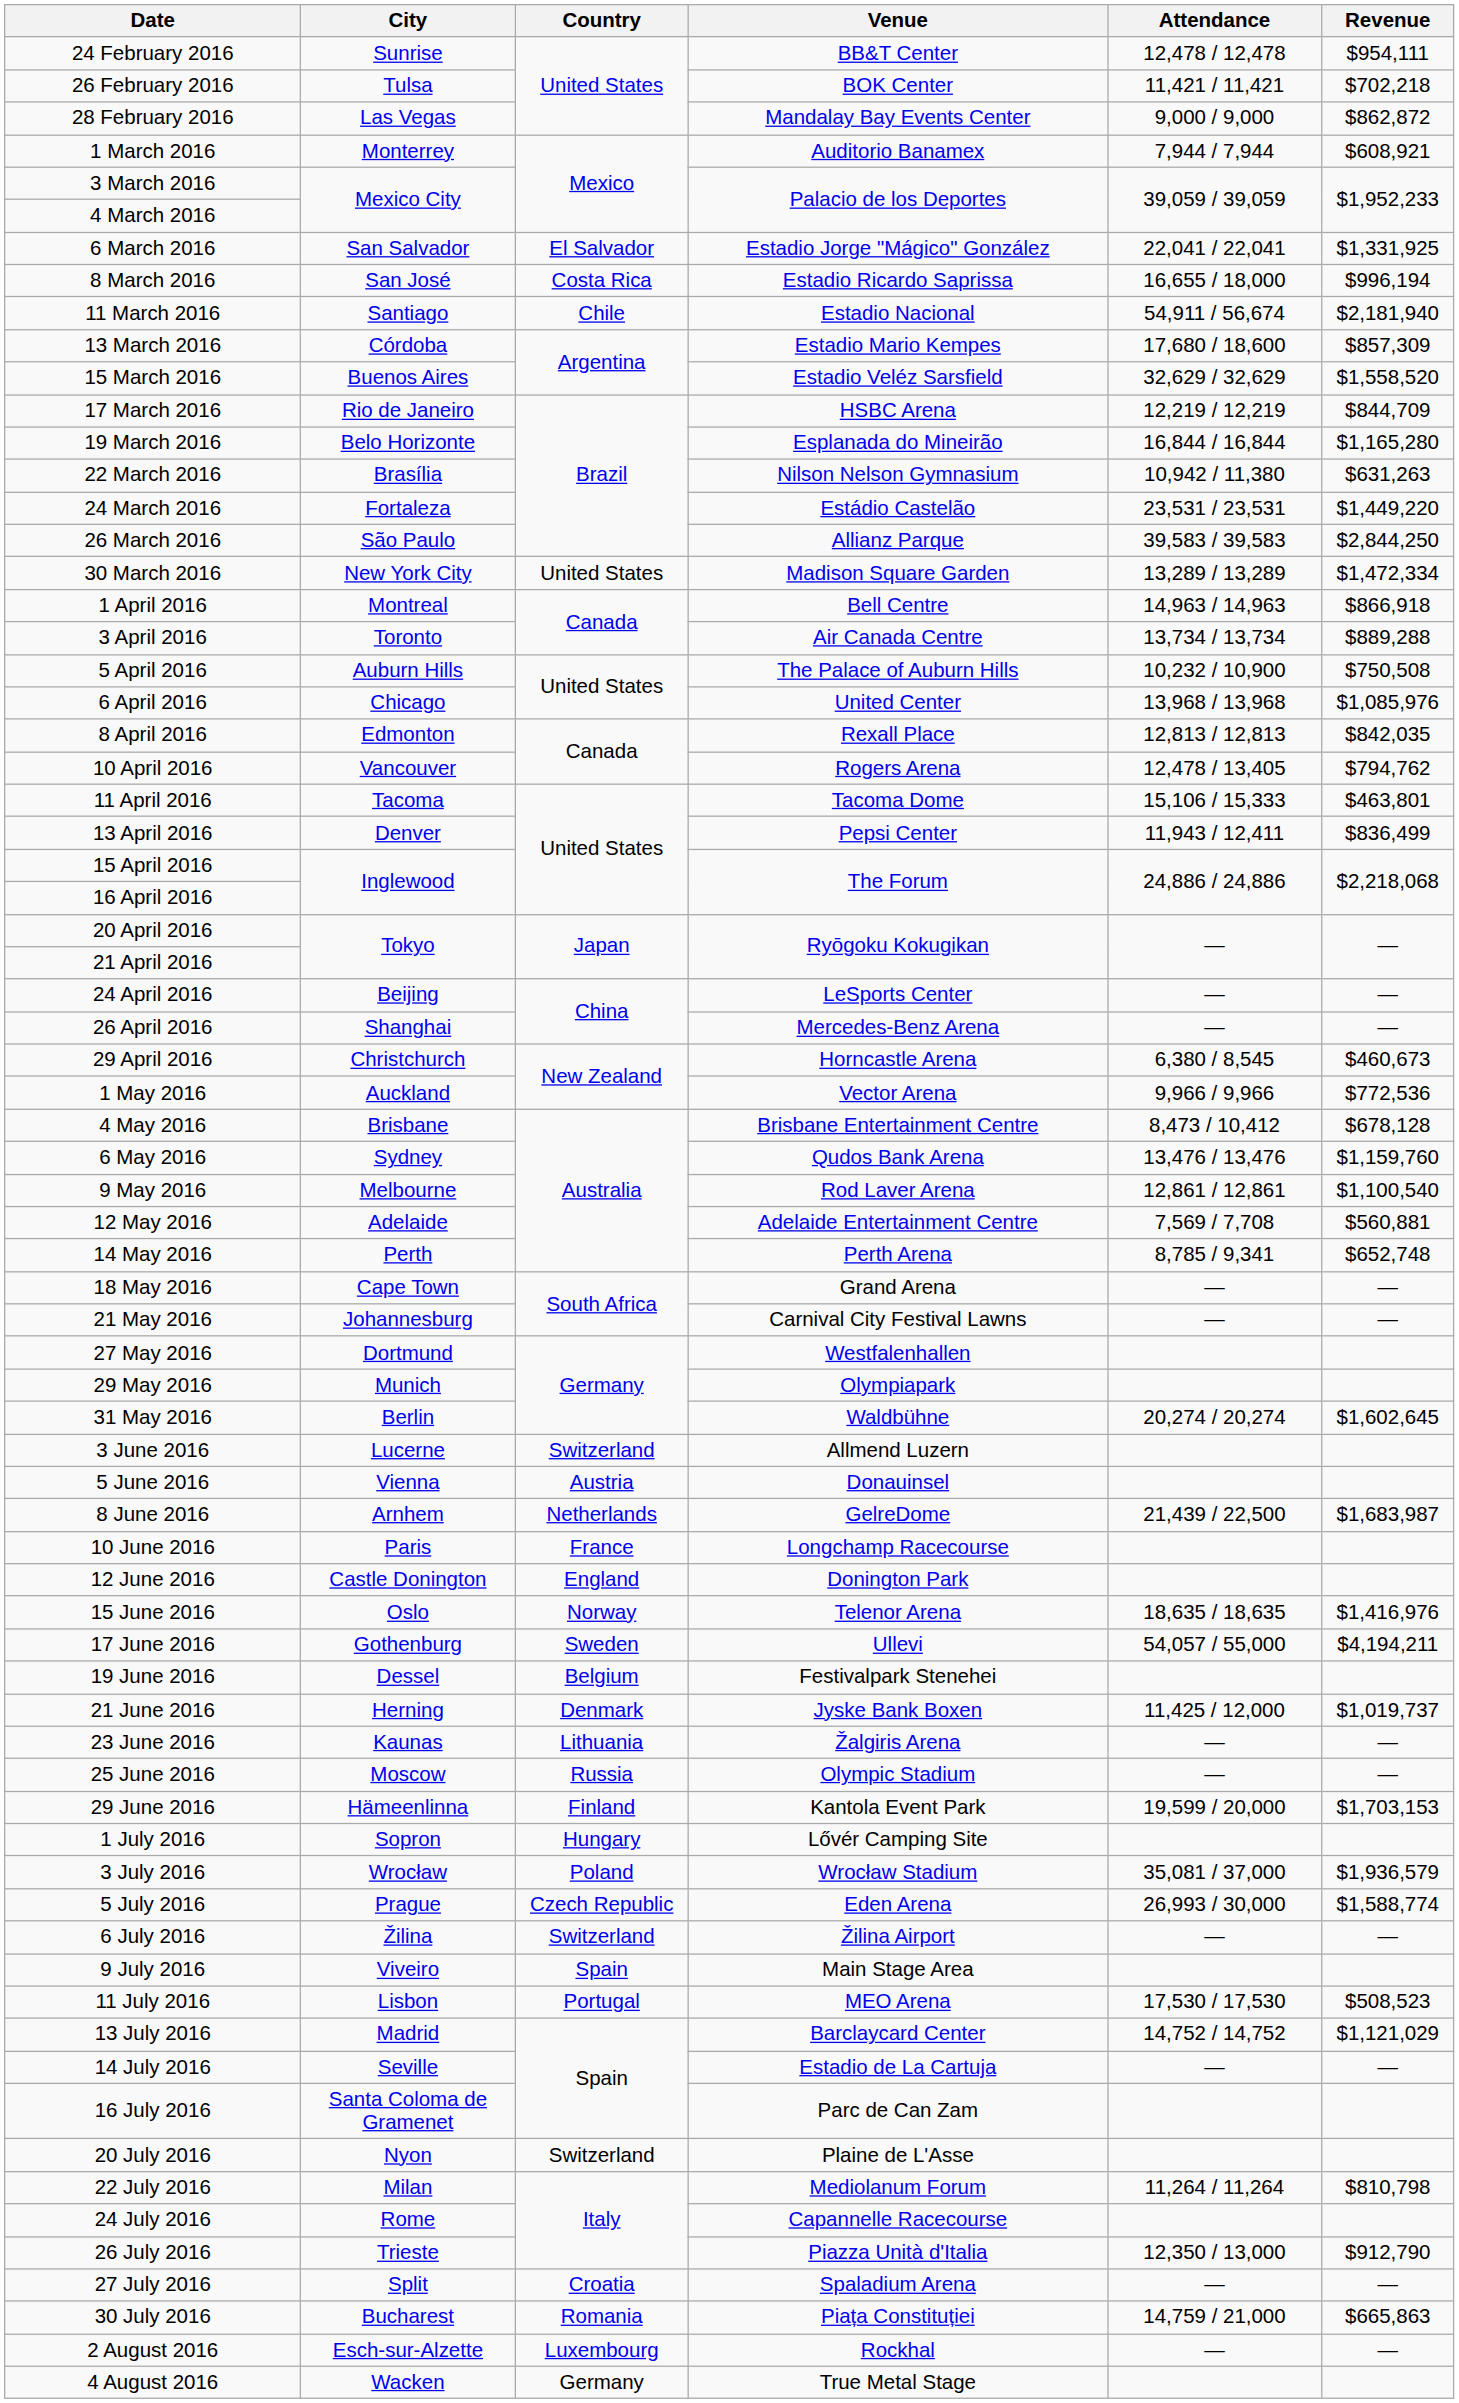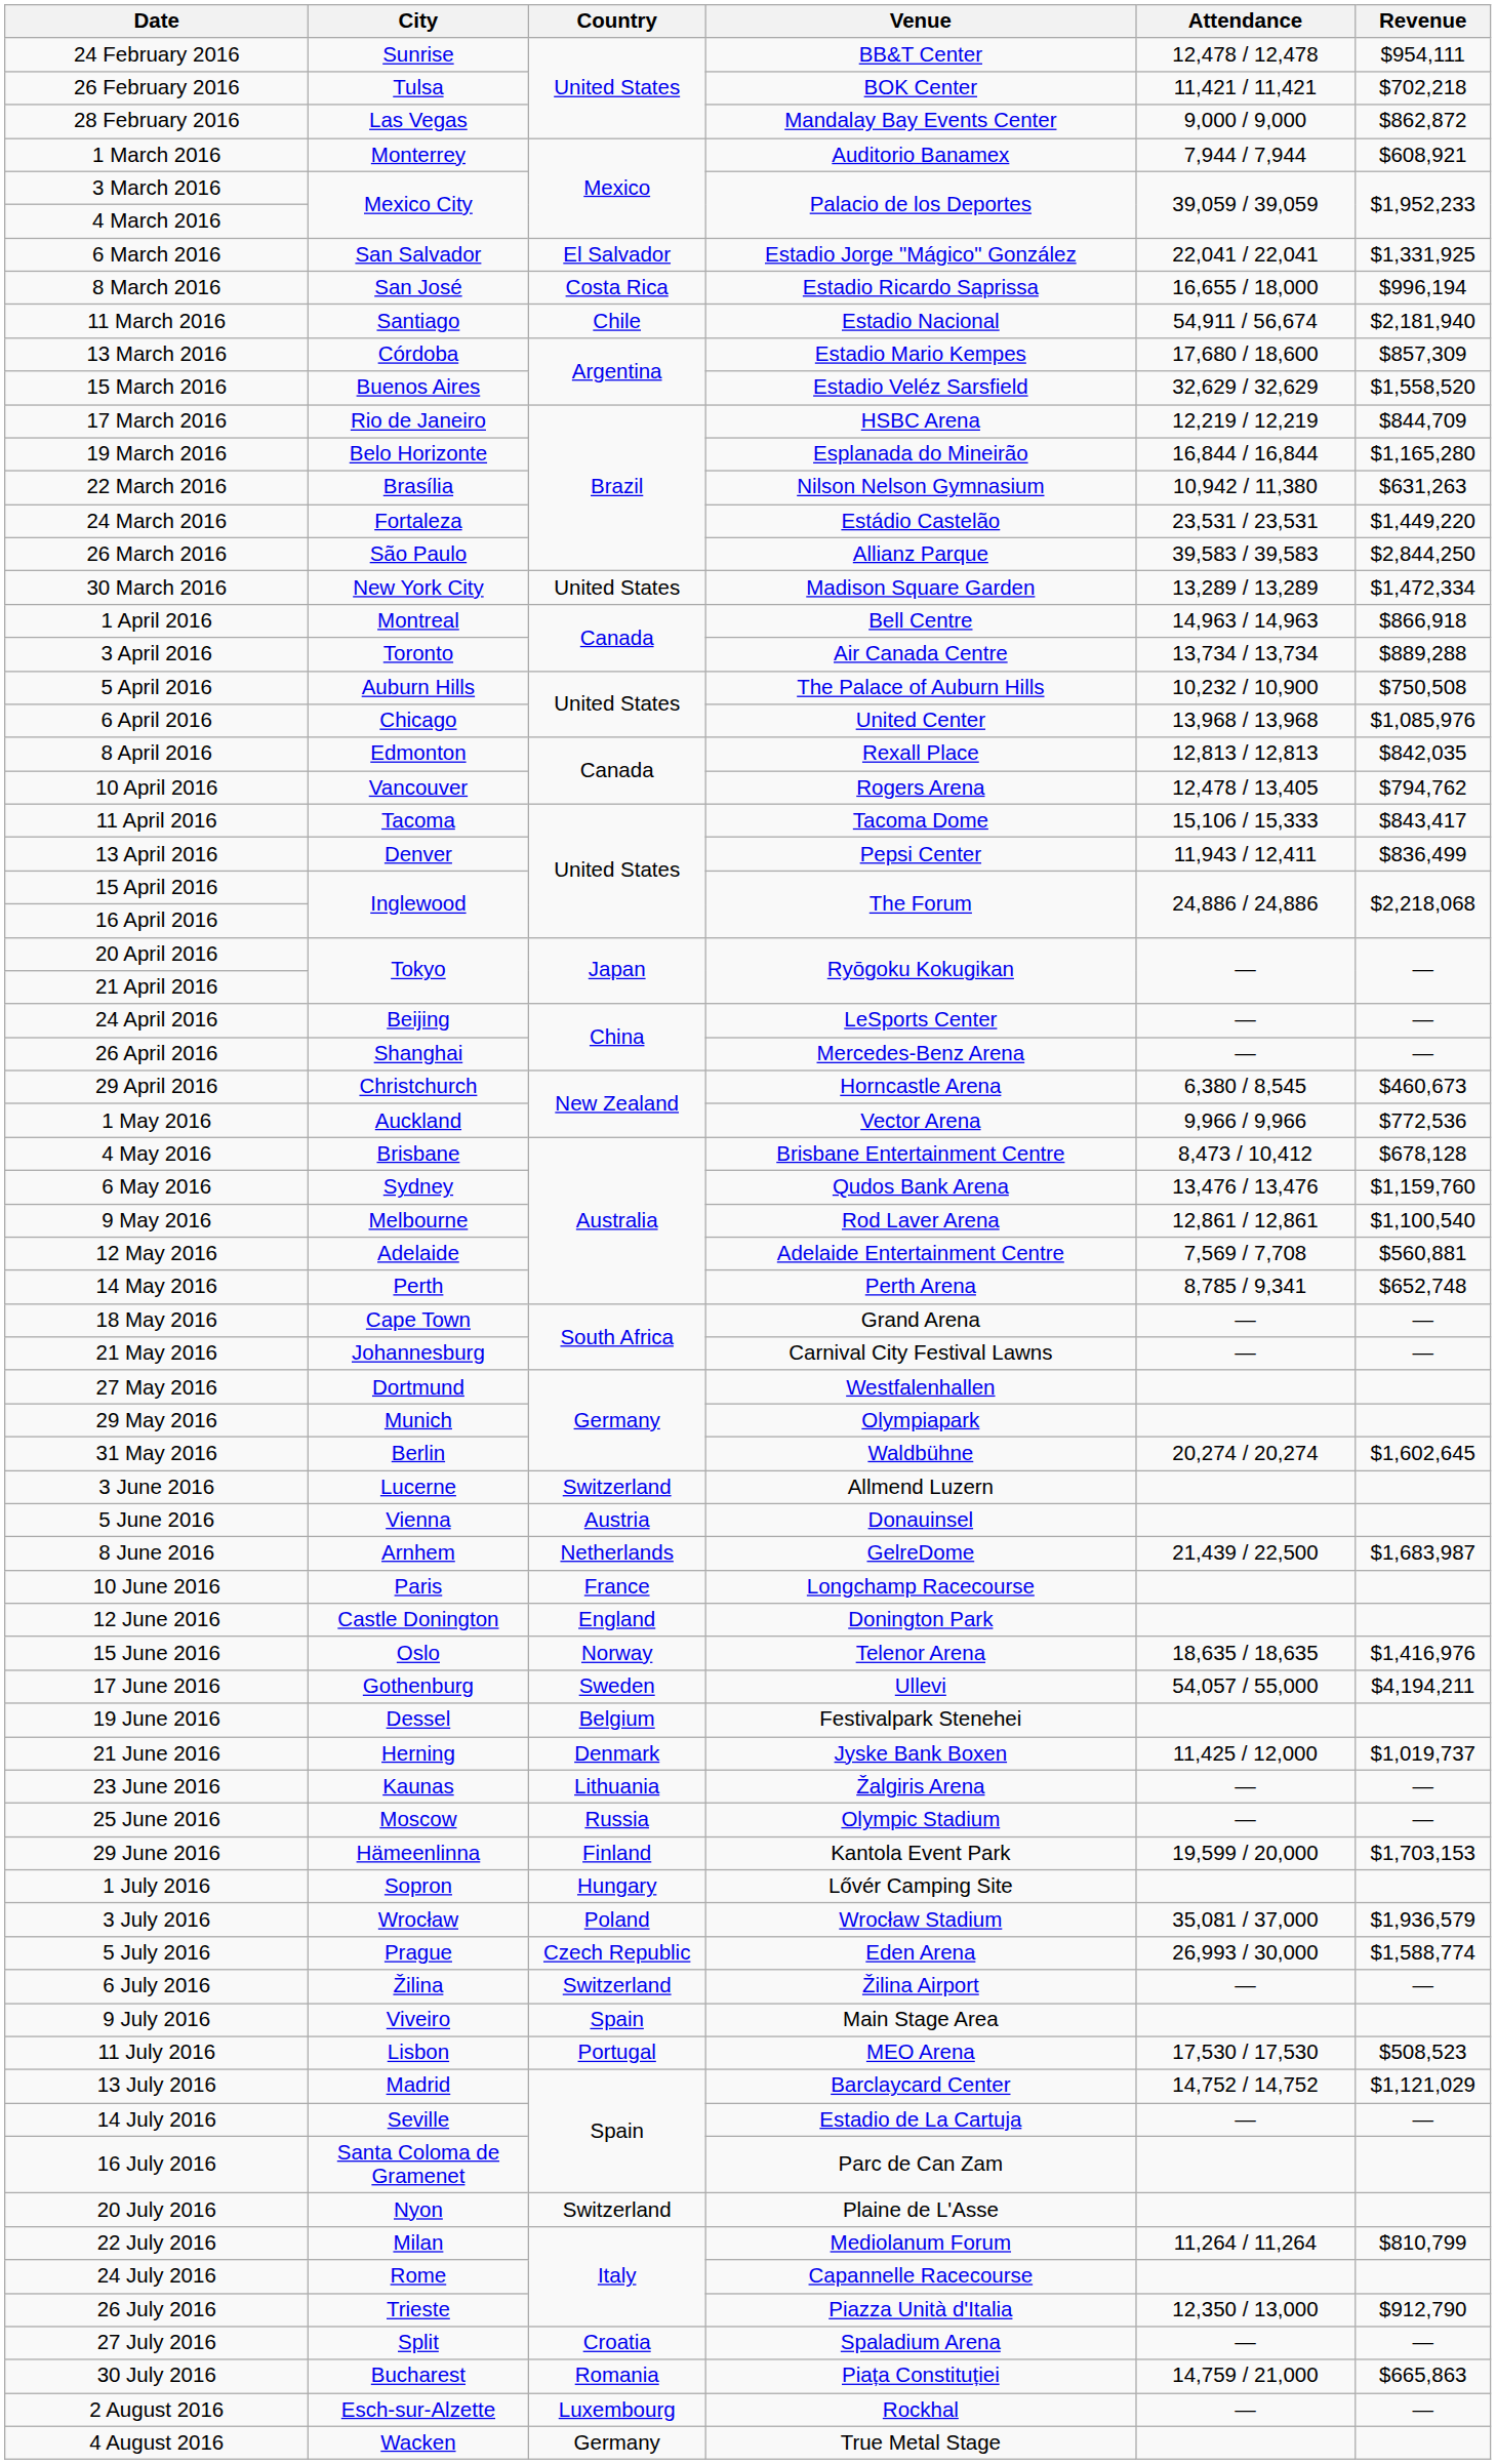11 April 2016 | Revenue: $463,801 -> $843,417
22 July 2016 | Revenue: $810,798 -> $810,799
